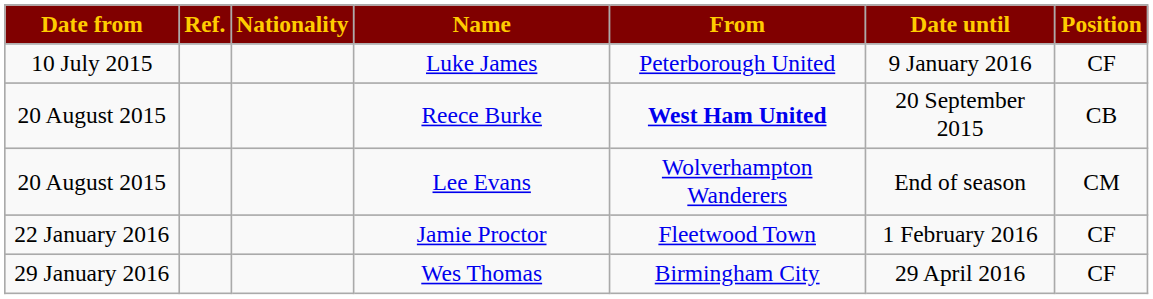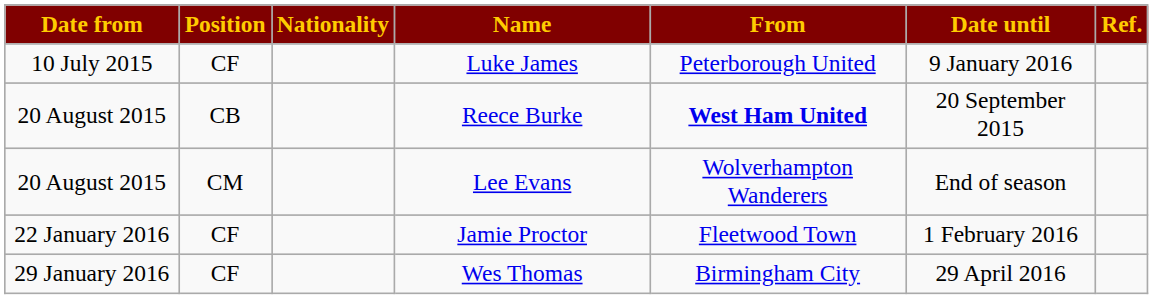columns swapped: Position <-> Ref.
